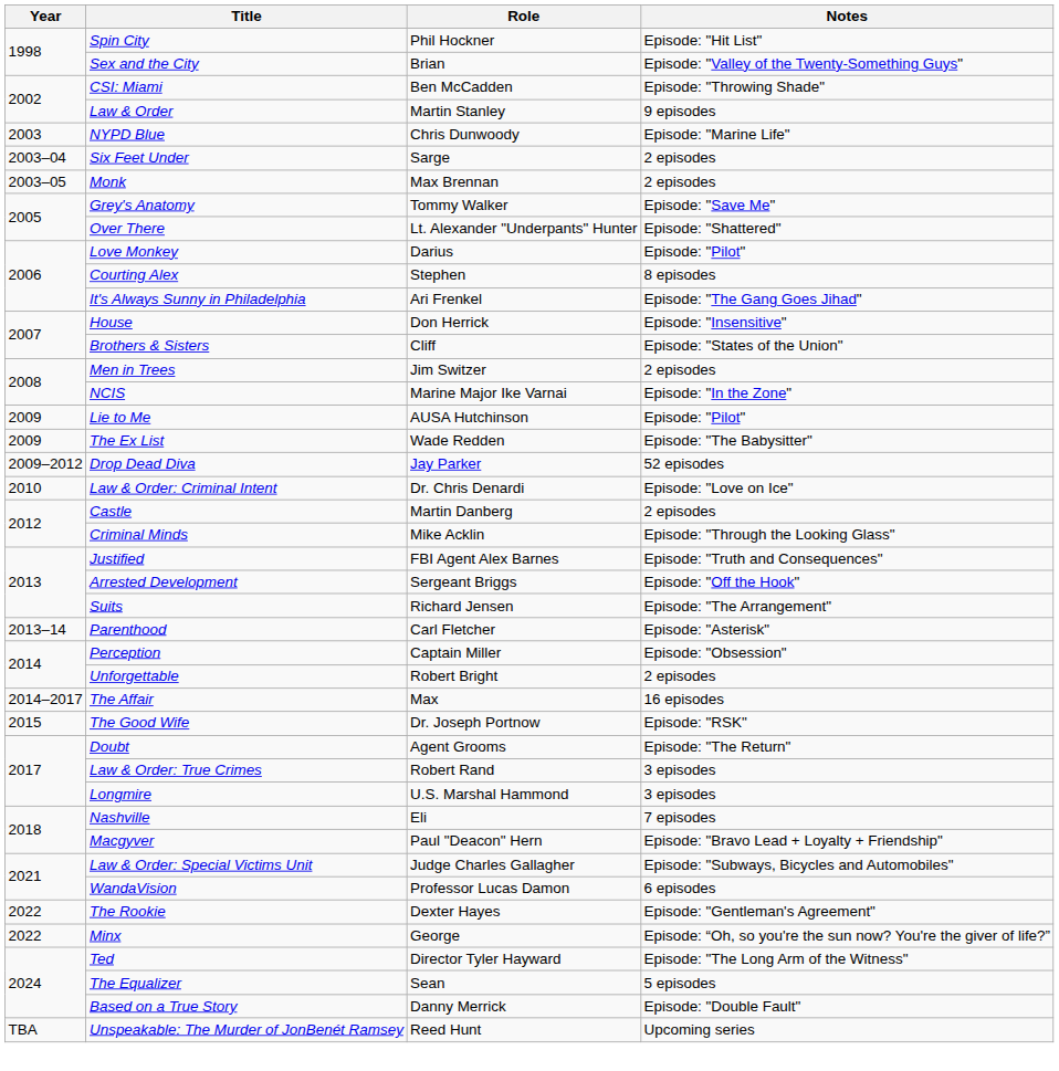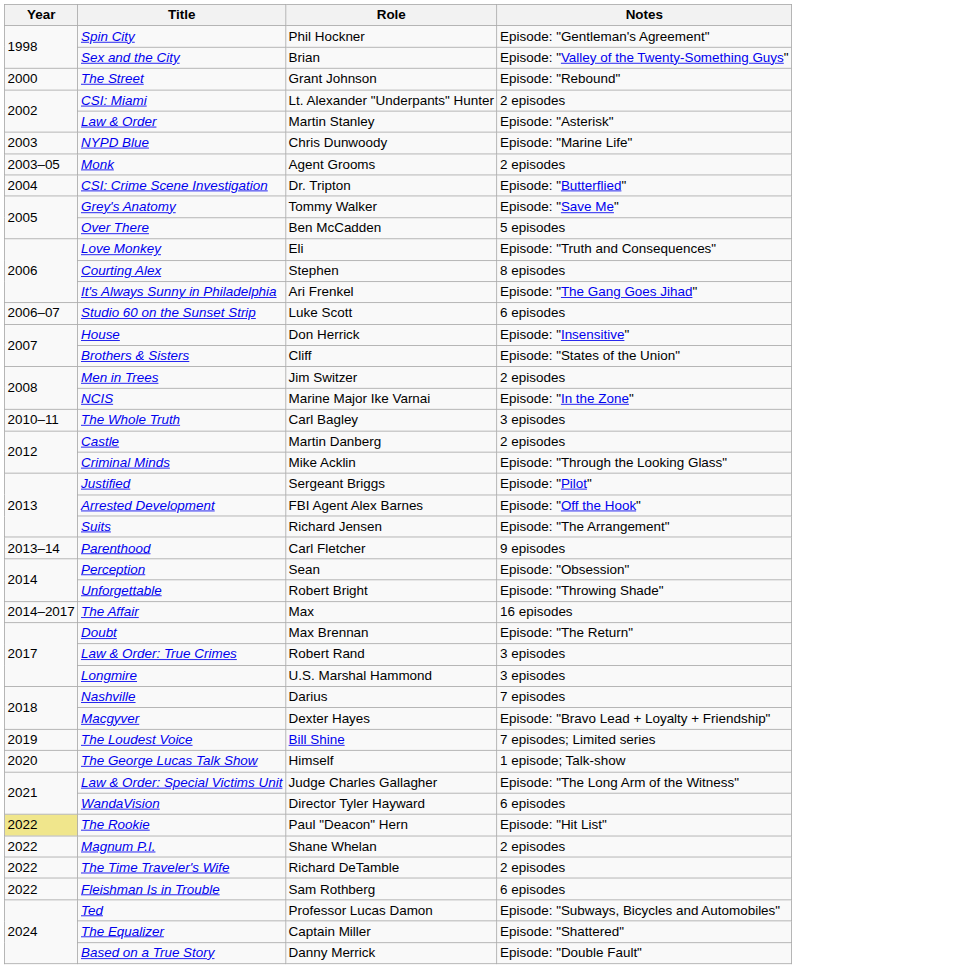Spin City | Notes: Episode: "Hit List" -> Episode: "Gentleman's Agreement"
+ row: 2000 | The Street | Grant Johnson | Episode: "Rebound"
CSI: Miami | Role: Ben McCadden -> Lt. Alexander "Underpants" Hunter
CSI: Miami | Notes: Episode: "Throwing Shade" -> 2 episodes
Law & Order | Notes: 9 episodes -> Episode: "Asterisk"
- row: 2003–04 | Six Feet Under | Sarge | 2 episodes
Monk | Role: Max Brennan -> Agent Grooms
+ row: 2004 | CSI: Crime Scene Investigation | Dr. Tripton | Episode: "Butterflied"
Over There | Role: Lt. Alexander "Underpants" Hunter -> Ben McCadden
Over There | Notes: Episode: "Shattered" -> 5 episodes
Love Monkey | Role: Darius -> Eli
Love Monkey | Notes: Episode: "Pilot" -> Episode: "Truth and Consequences"
+ row: 2006–07 | Studio 60 on the Sunset Strip | Luke Scott | 6 episodes
- row: 2009 | Lie to Me | AUSA Hutchinson | Episode: "Pilot"
- row: 2009 | The Ex List | Wade Redden | Episode: "The Babysitter"
- row: 2009–2012 | Drop Dead Diva | Jay Parker | 52 episodes
- row: 2010 | Law & Order: Criminal Intent | Dr. Chris Denardi | Episode: "Love on Ice"
+ row: 2010–11 | The Whole Truth | Carl Bagley | 3 episodes
Justified | Role: FBI Agent Alex Barnes -> Sergeant Briggs
Justified | Notes: Episode: "Truth and Consequences" -> Episode: "Pilot"
Arrested Development | Role: Sergeant Briggs -> FBI Agent Alex Barnes
Parenthood | Notes: Episode: "Asterisk" -> 9 episodes
Perception | Role: Captain Miller -> Sean
Unforgettable | Notes: 2 episodes -> Episode: "Throwing Shade"
- row: 2015 | The Good Wife | Dr. Joseph Portnow | Episode: "RSK"
Doubt | Role: Agent Grooms -> Max Brennan
Nashville | Role: Eli -> Darius
Macgyver | Role: Paul "Deacon" Hern -> Dexter Hayes
+ row: 2019 | The Loudest Voice | Bill Shine | 7 episodes; Limited series
+ row: 2020 | The George Lucas Talk Show | Himself | 1 episode; Talk-show
Law & Order: Special Victims Unit | Notes: Episode: "Subways, Bicycles and Automobiles" -> Episode: "The Long Arm of the Witness"
WandaVision | Role: Professor Lucas Damon -> Director Tyler Hayward
The Rookie | Year: no background -> khaki background
The Rookie | Role: Dexter Hayes -> Paul "Deacon" Hern
The Rookie | Notes: Episode: "Gentleman's Agreement" -> Episode: "Hit List"
- row: 2022 | Minx | George | Episode: “Oh, so you're the sun now? You're the giver of life?”
+ row: 2022 | Magnum P.I. | Shane Whelan | 2 episodes
+ row: 2022 | The Time Traveler's Wife | Richard DeTamble | 2 episodes
+ row: 2022 | Fleishman Is in Trouble | Sam Rothberg | 6 episodes
Ted | Role: Director Tyler Hayward -> Professor Lucas Damon
Ted | Notes: Episode: "The Long Arm of the Witness" -> Episode: "Subways, Bicycles and Automobiles"
The Equalizer | Role: Sean -> Captain Miller
The Equalizer | Notes: 5 episodes -> Episode: "Shattered"
- row: TBA | Unspeakable: The Murder of JonBenét Ramsey | Reed Hunt | Upcoming series
